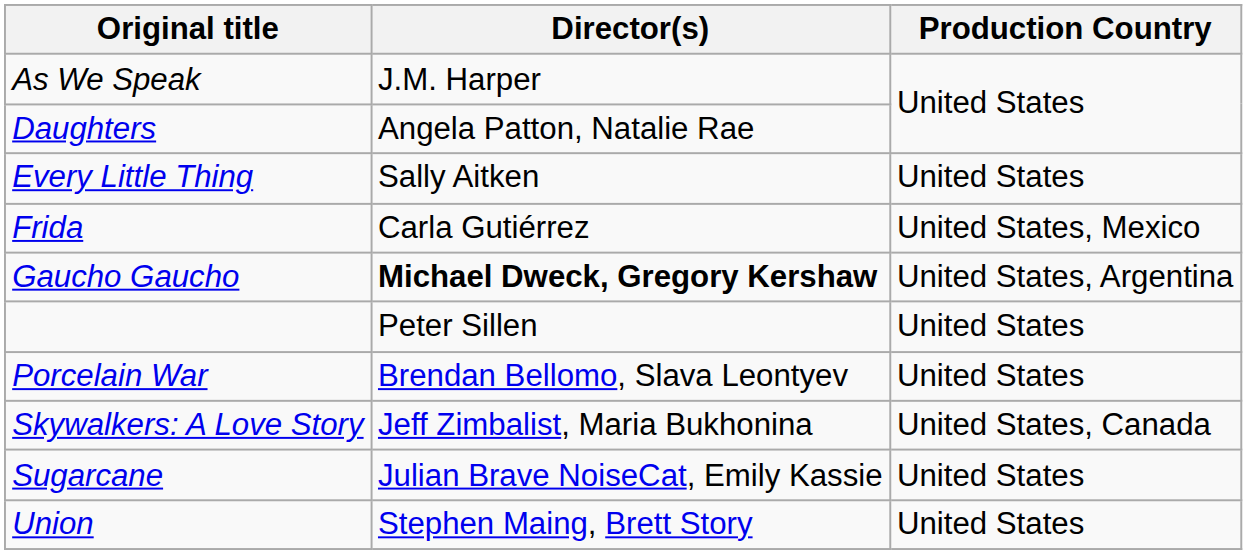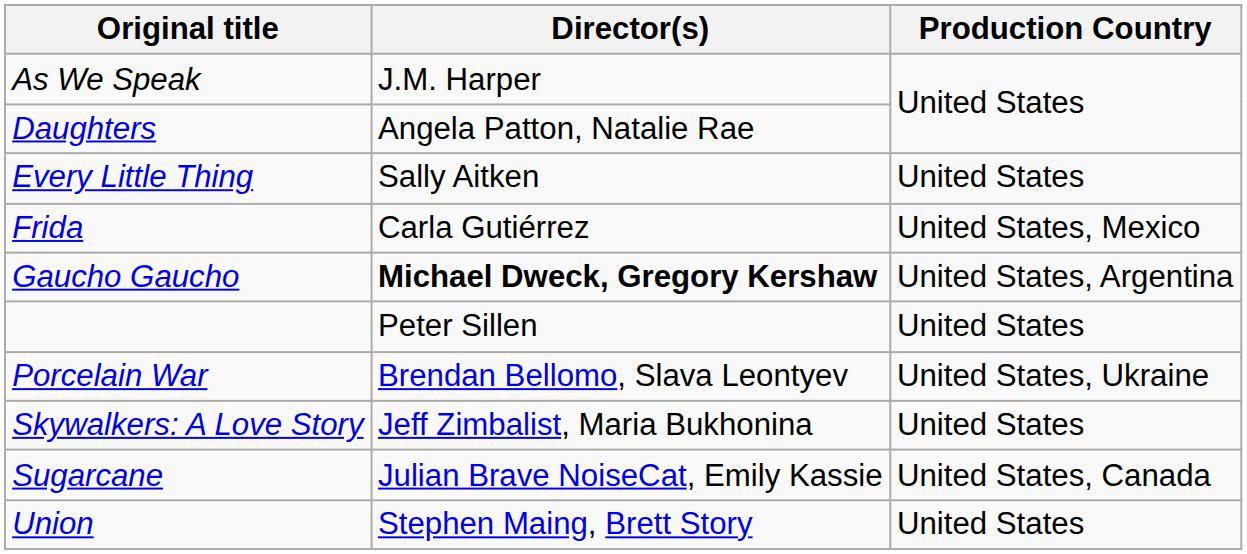Porcelain War | Production Country: United States -> United States, Ukraine
Skywalkers: A Love Story | Production Country: United States, Canada -> United States
Sugarcane | Production Country: United States -> United States, Canada
